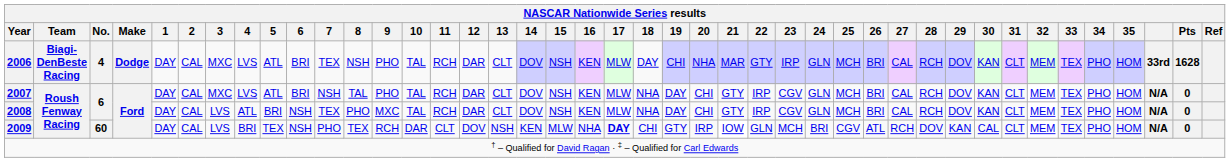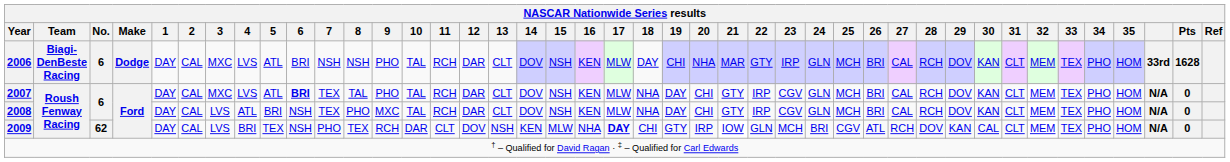2006 | No.: 4 -> 6
2006 | 7: TEX -> NSH
2007 | 6: normal -> bold
2007 | 7: NSH -> TEX
2009 | No.: 60 -> 62
